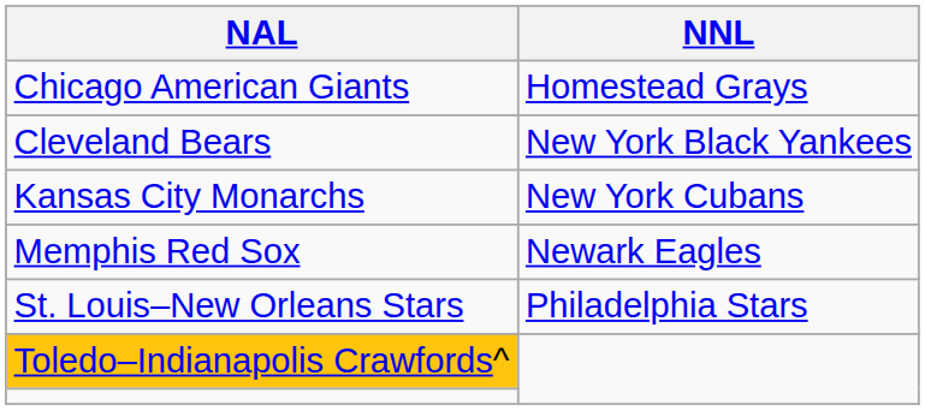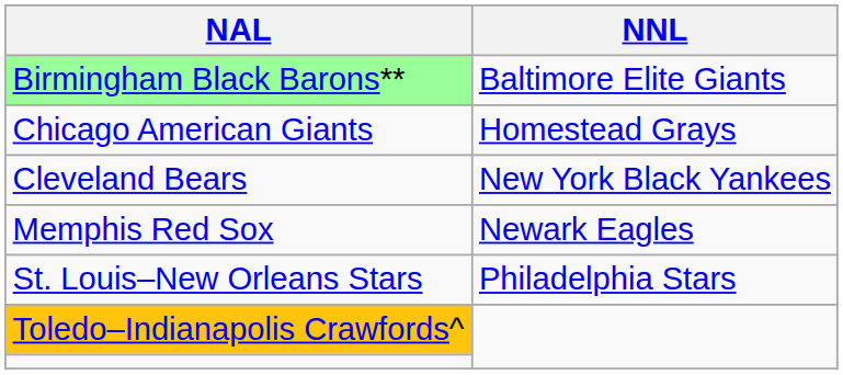+ row: Birmingham Black Barons** | Baltimore Elite Giants
- row: Kansas City Monarchs | New York Cubans
